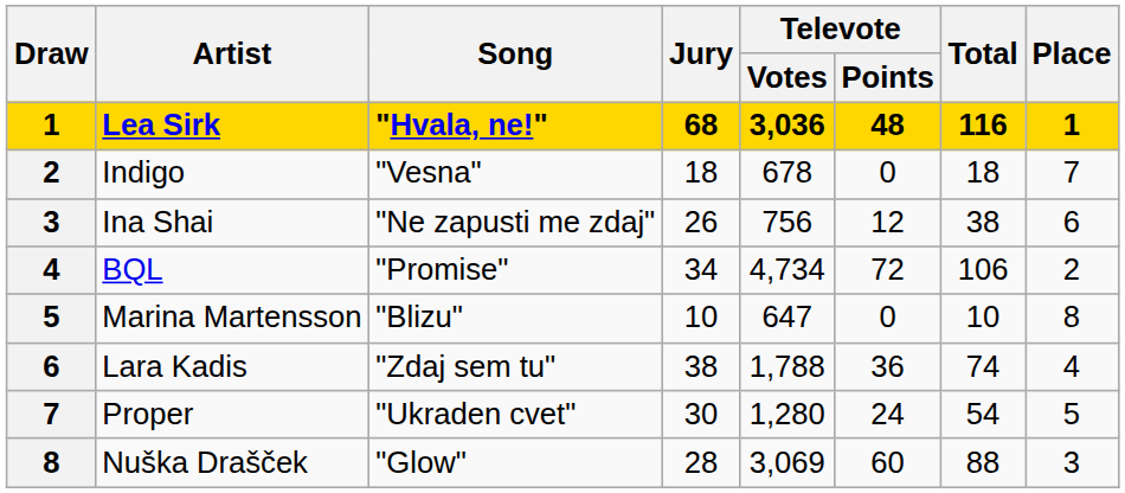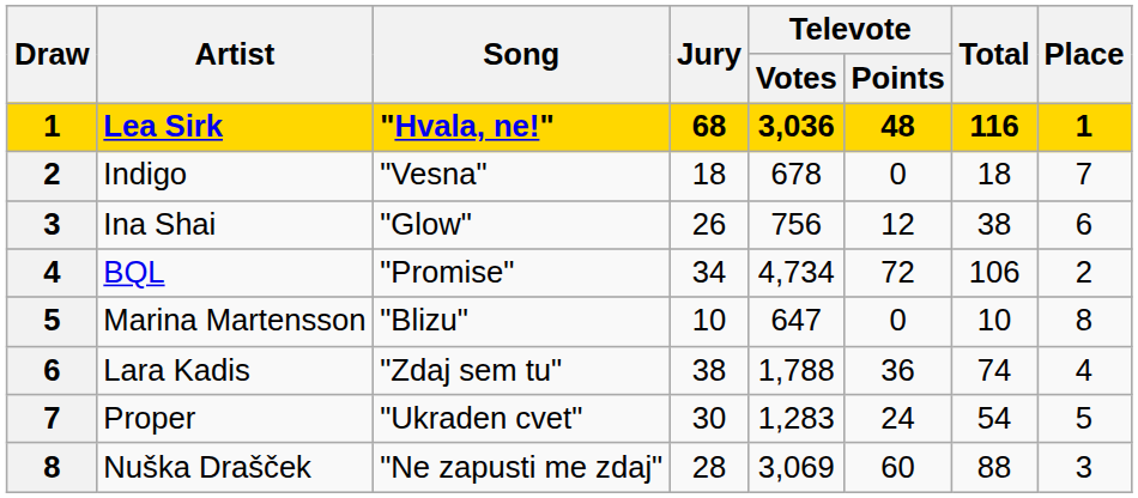Ina Shai | Song: "Ne zapusti me zdaj" -> "Glow"
Proper | Televote / Votes: 1,280 -> 1,283
Nuška Drašček | Song: "Glow" -> "Ne zapusti me zdaj"
